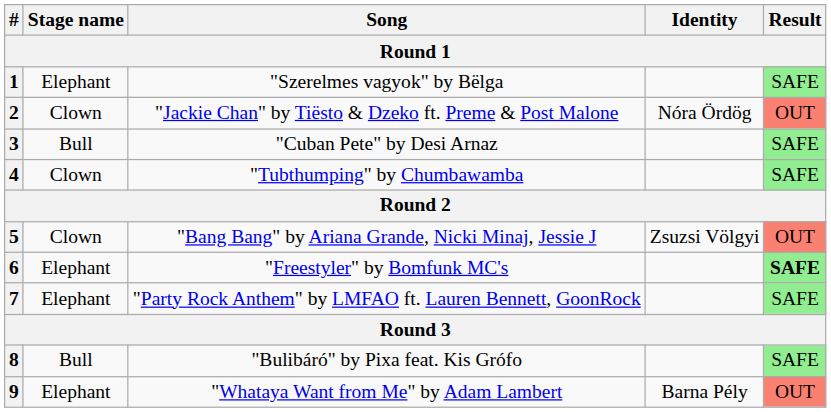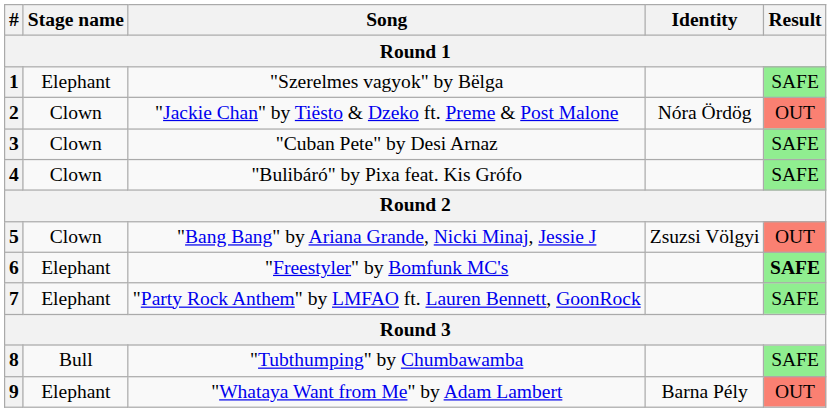3 | Stage name: Bull -> Clown
4 | Song: "Tubthumping" by Chumbawamba -> "Bulibáró" by Pixa feat. Kis Grófo
8 | Song: "Bulibáró" by Pixa feat. Kis Grófo -> "Tubthumping" by Chumbawamba
